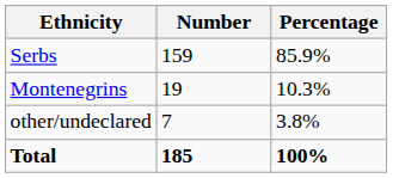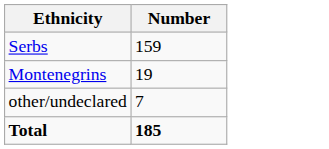- column: Percentage | 85.9% | 10.3% | 3.8% | 100%
